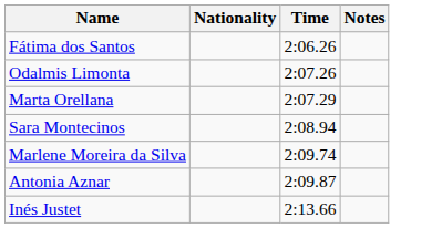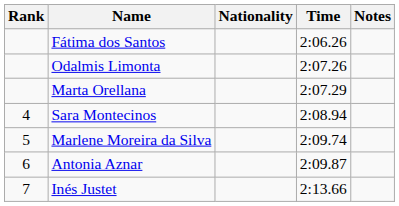+ column: Rank | 4 | 5 | 6 | 7
